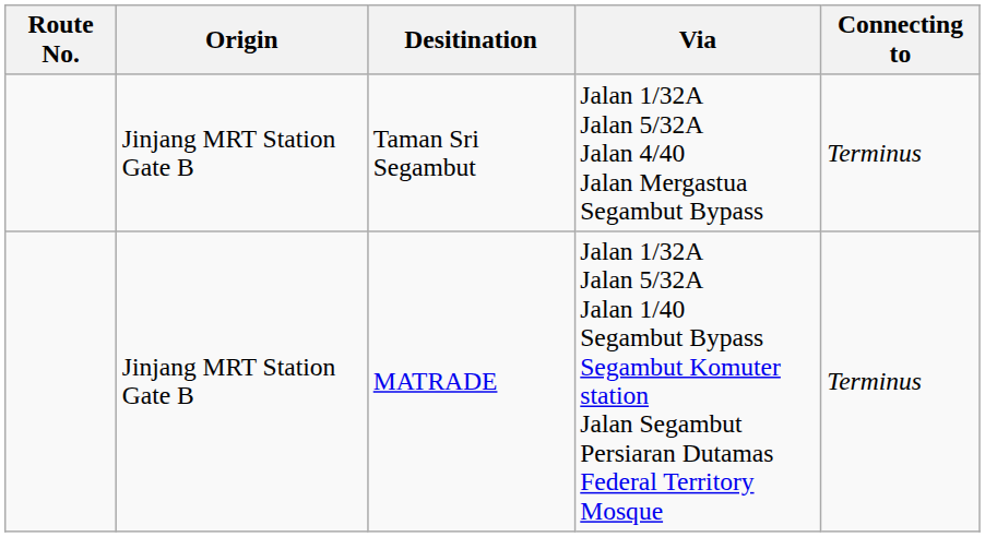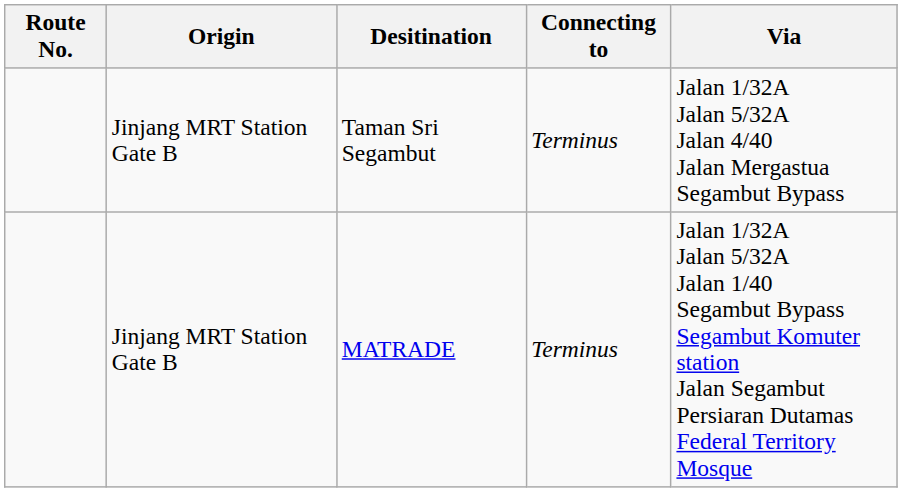columns swapped: Via <-> Connecting to
